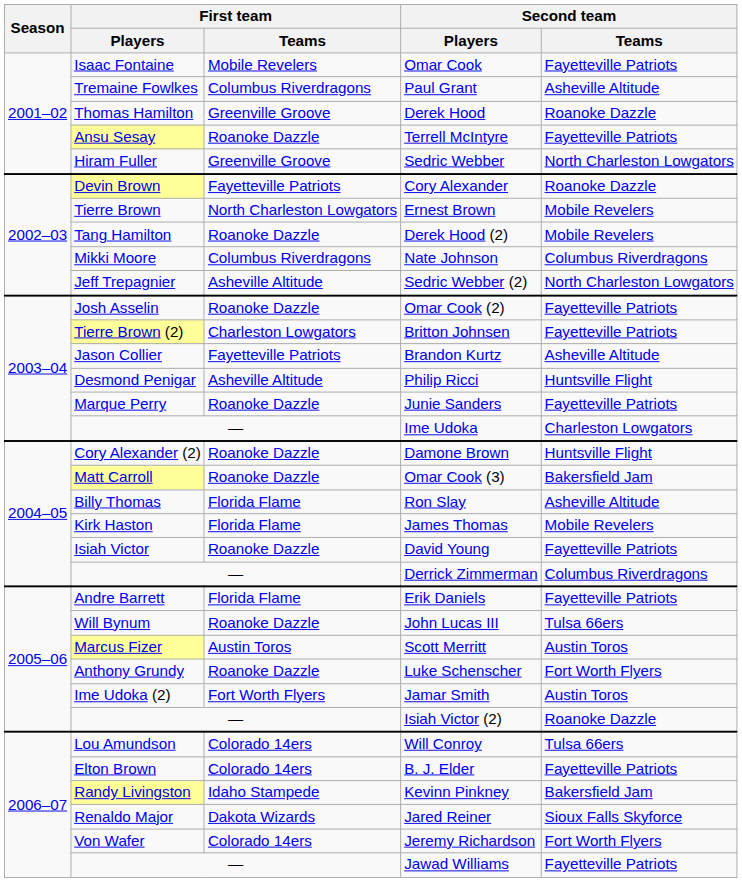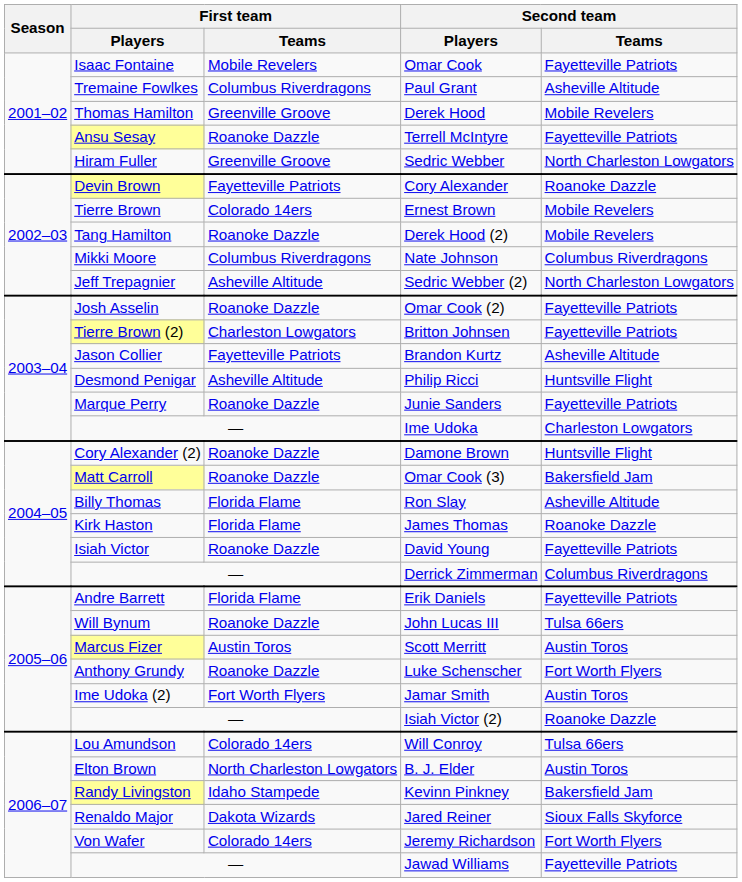Derek Hood | Second team / Teams: Roanoke Dazzle -> Mobile Revelers
Ernest Brown | First team / Teams: North Charleston Lowgators -> Colorado 14ers
James Thomas | Second team / Teams: Mobile Revelers -> Roanoke Dazzle
B. J. Elder | First team / Teams: Colorado 14ers -> North Charleston Lowgators
B. J. Elder | Second team / Teams: Fayetteville Patriots -> Austin Toros
